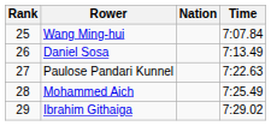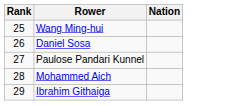- column: Time | 7:07.84 | 7:13.49 | 7:22.63 | 7:25.49 | 7:29.02
